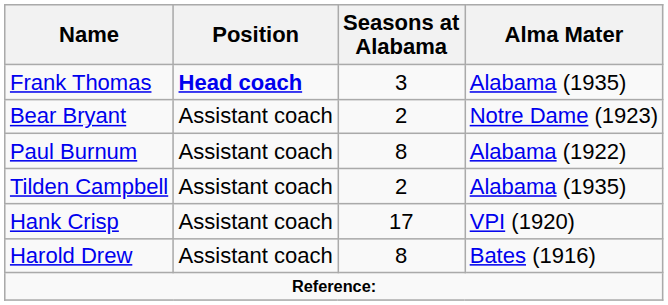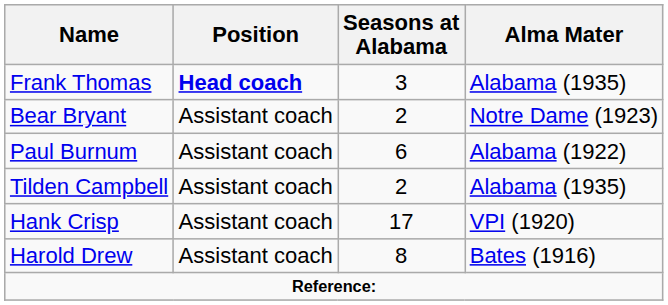Paul Burnum | Seasons at Alabama: 8 -> 6
